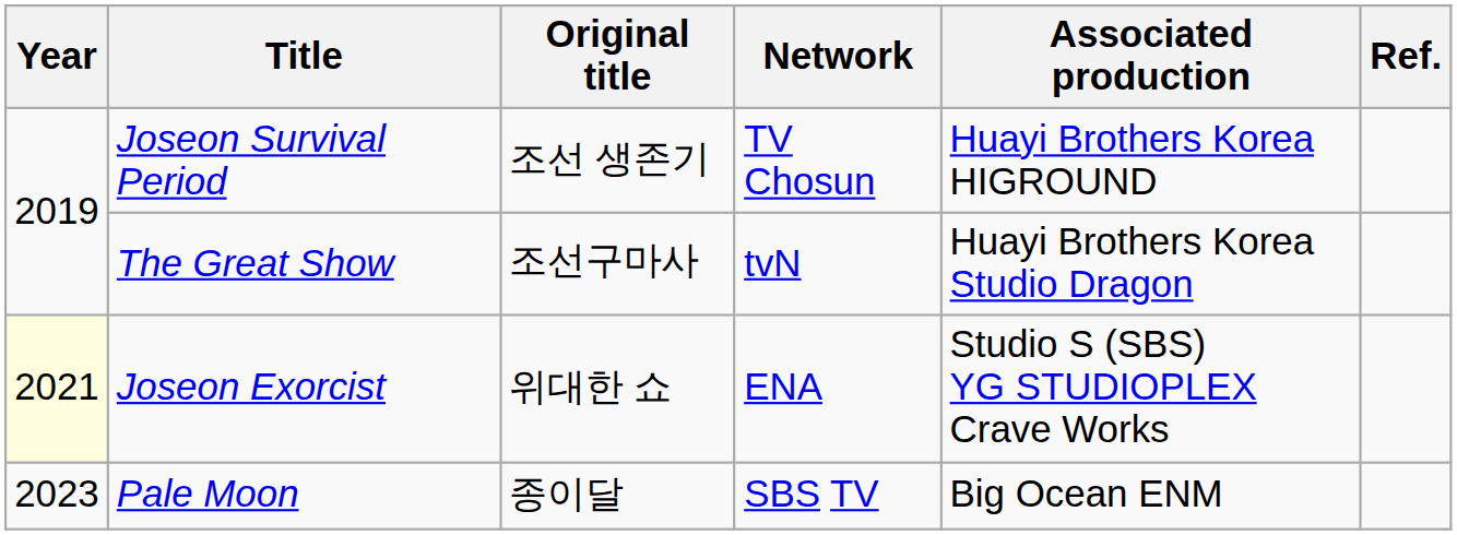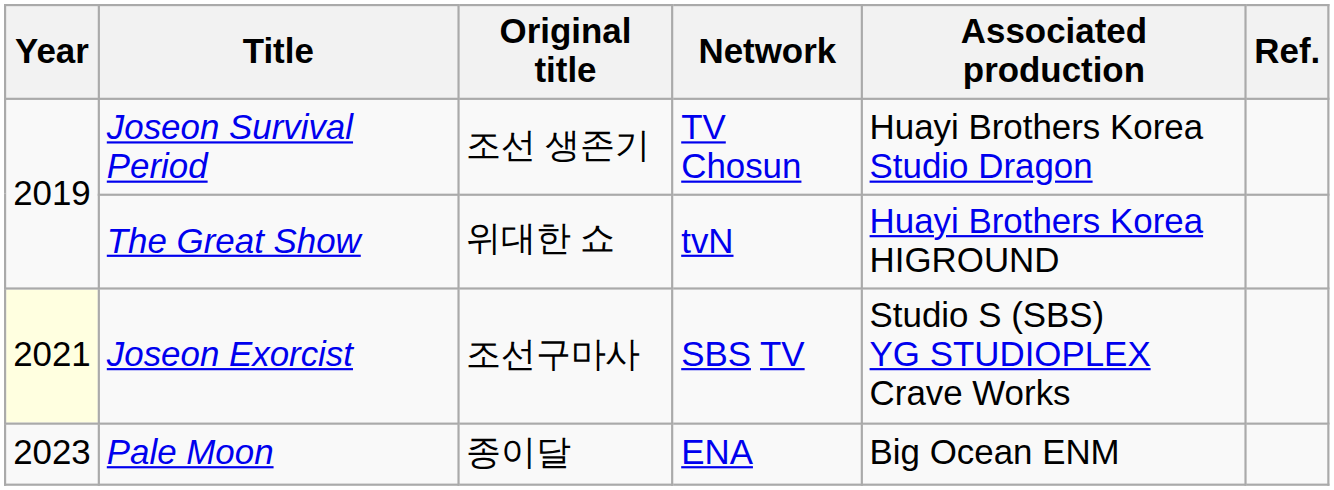Joseon Survival Period | Associated production: Huayi Brothers Korea HIGROUND -> Huayi Brothers Korea Studio Dragon
The Great Show | Original title: 조선구마사 -> 위대한 쇼
The Great Show | Associated production: Huayi Brothers Korea Studio Dragon -> Huayi Brothers Korea HIGROUND
Joseon Exorcist | Original title: 위대한 쇼 -> 조선구마사
Joseon Exorcist | Network: ENA -> SBS TV
Pale Moon | Network: SBS TV -> ENA
